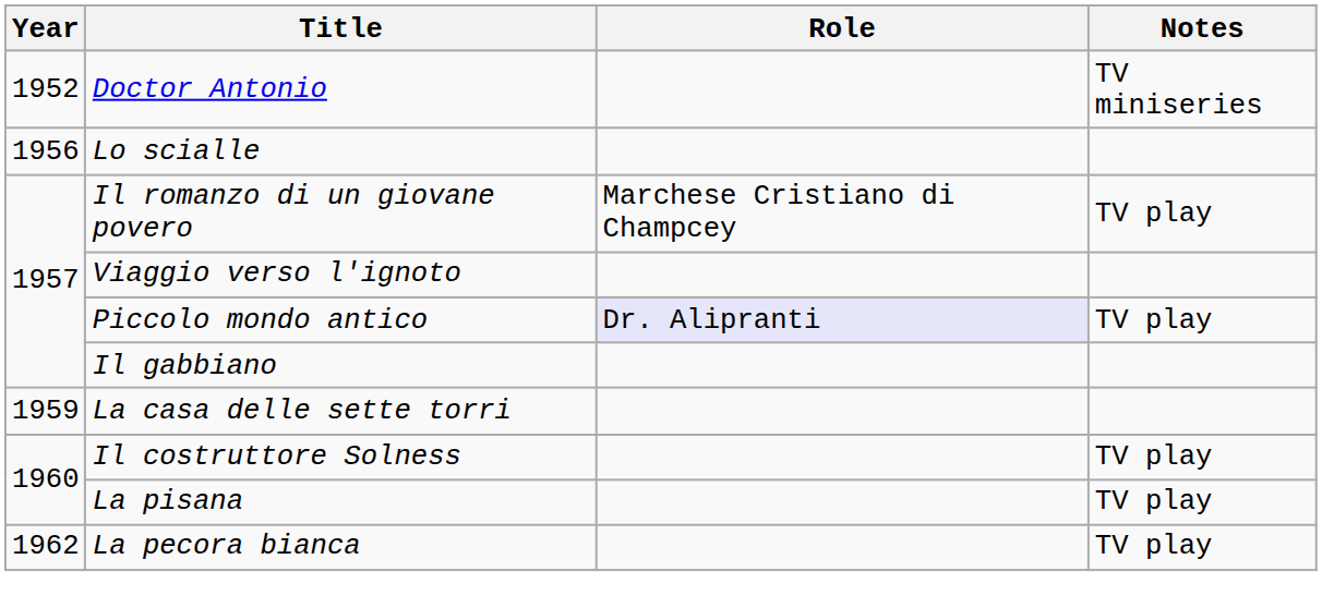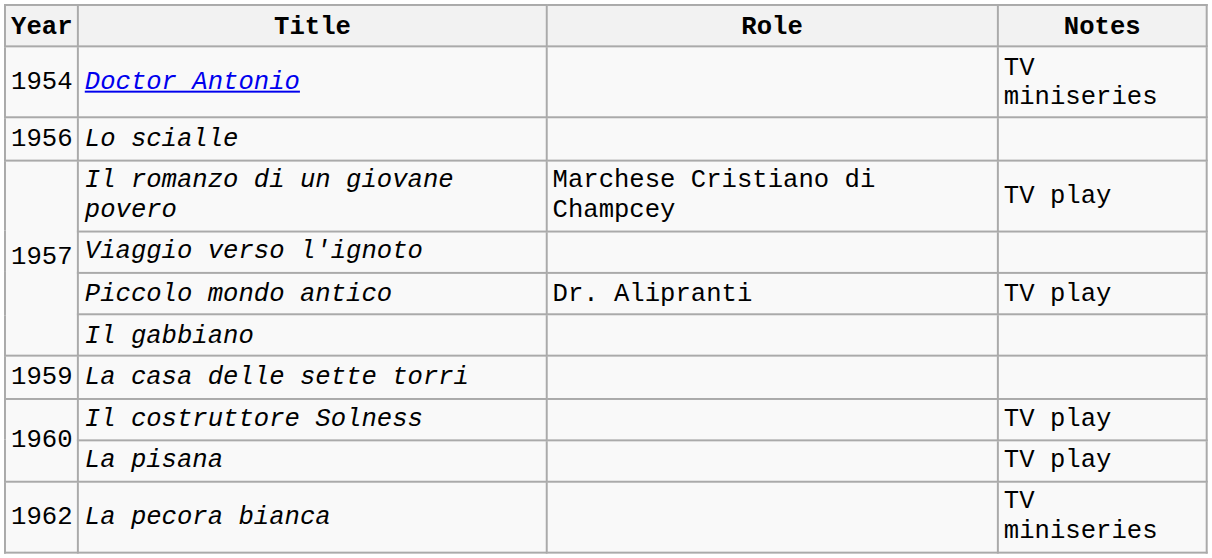Doctor Antonio | Year: 1952 -> 1954
Piccolo mondo antico | Role: lavender background -> no background
La pecora bianca | Notes: TV play -> TV miniseries
